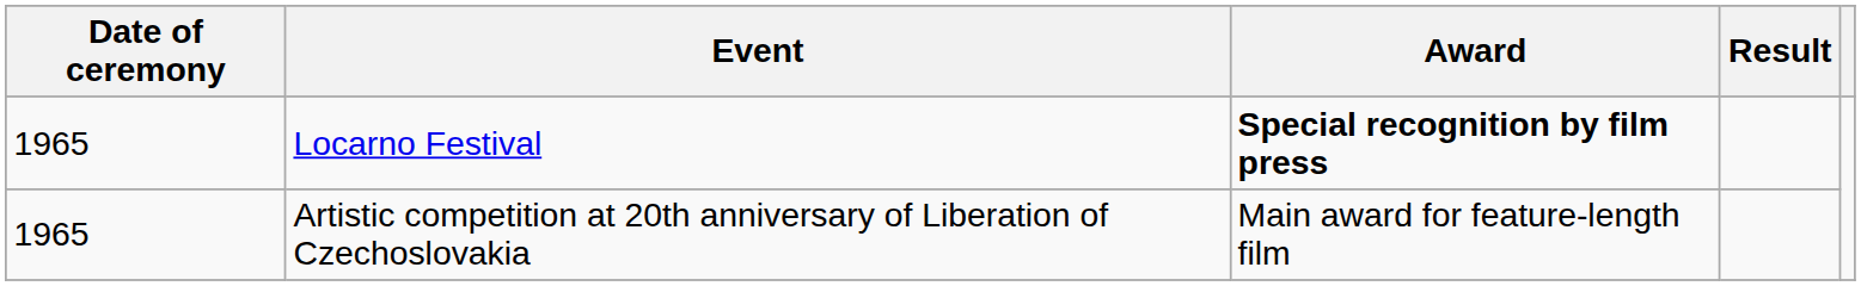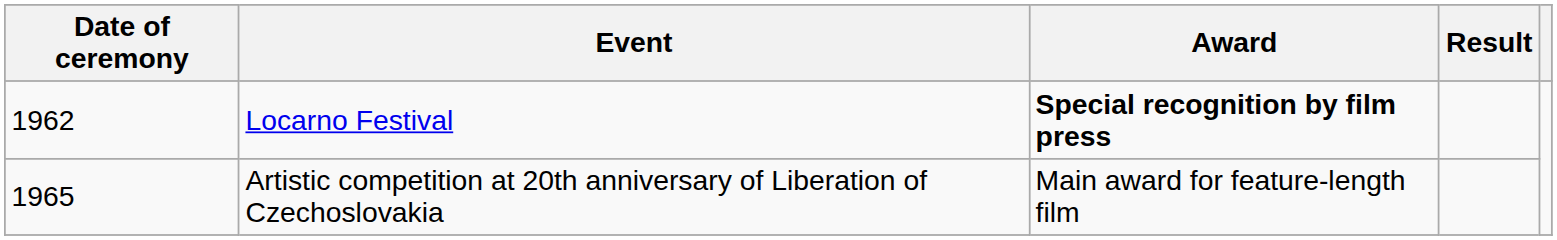Locarno Festival | Date of ceremony: 1965 -> 1962
